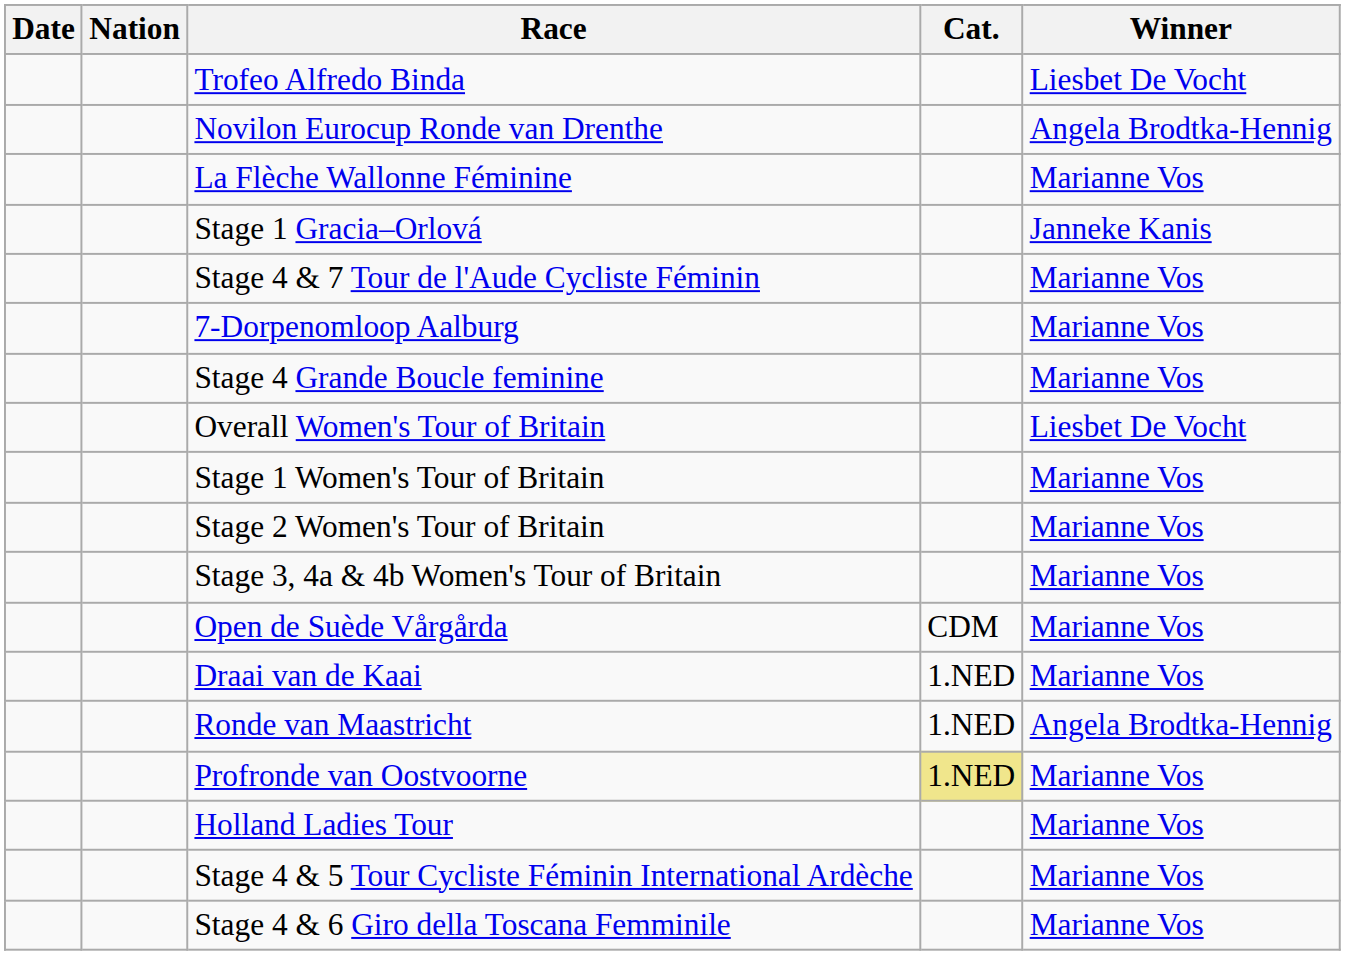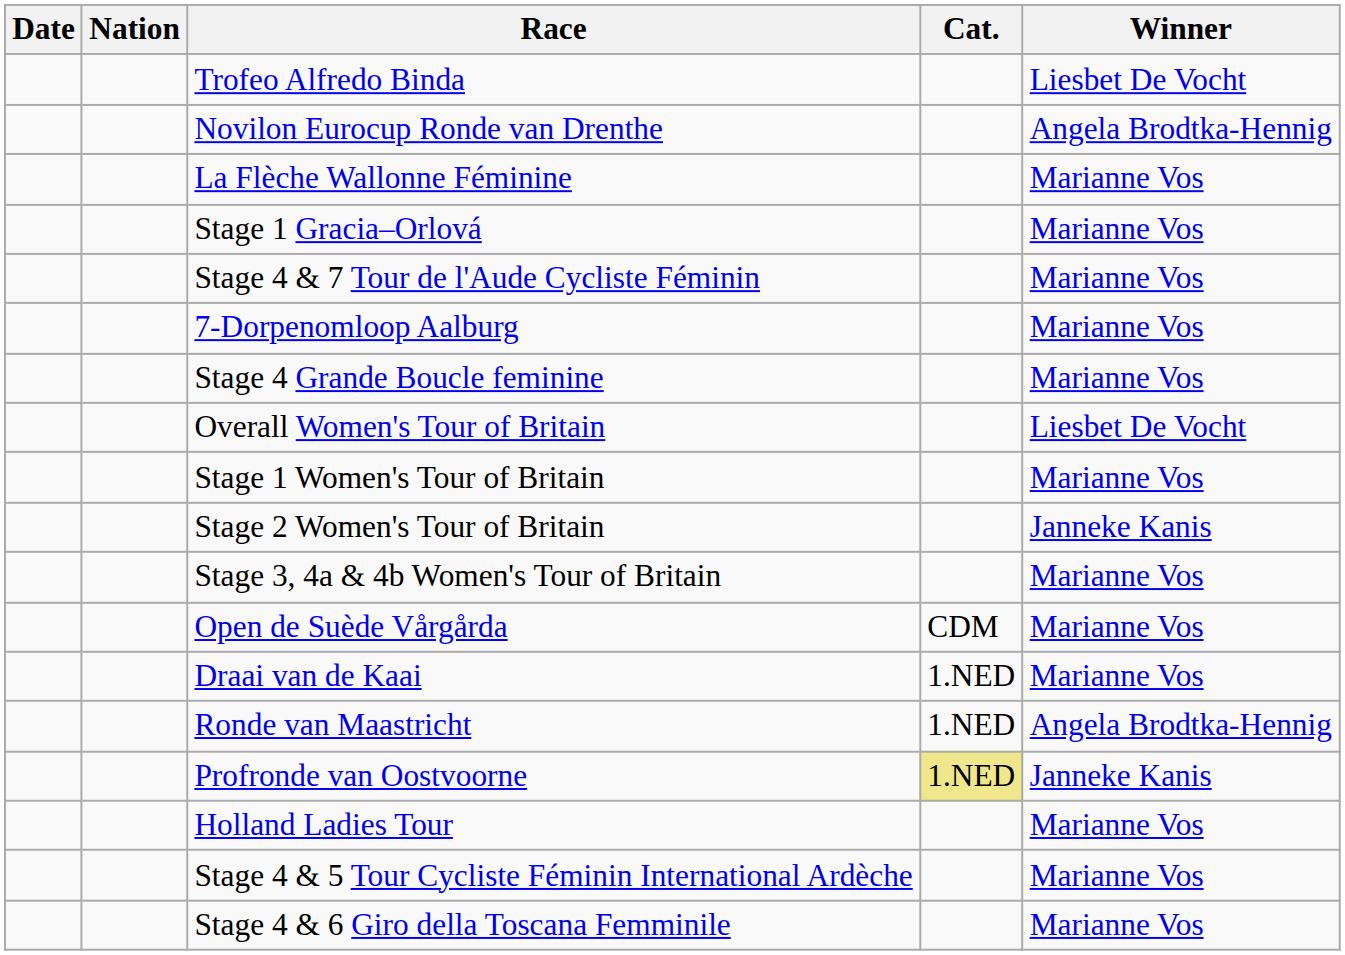Stage 1 Gracia–Orlová | Winner: Janneke Kanis -> Marianne Vos
Stage 2 Women's Tour of Britain | Winner: Marianne Vos -> Janneke Kanis
Profronde van Oostvoorne | Winner: Marianne Vos -> Janneke Kanis
